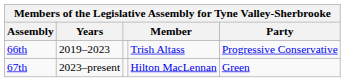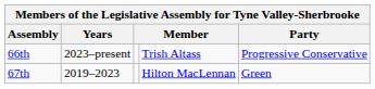66th | Years: 2019–2023 -> 2023–present
67th | Years: 2023–present -> 2019–2023
